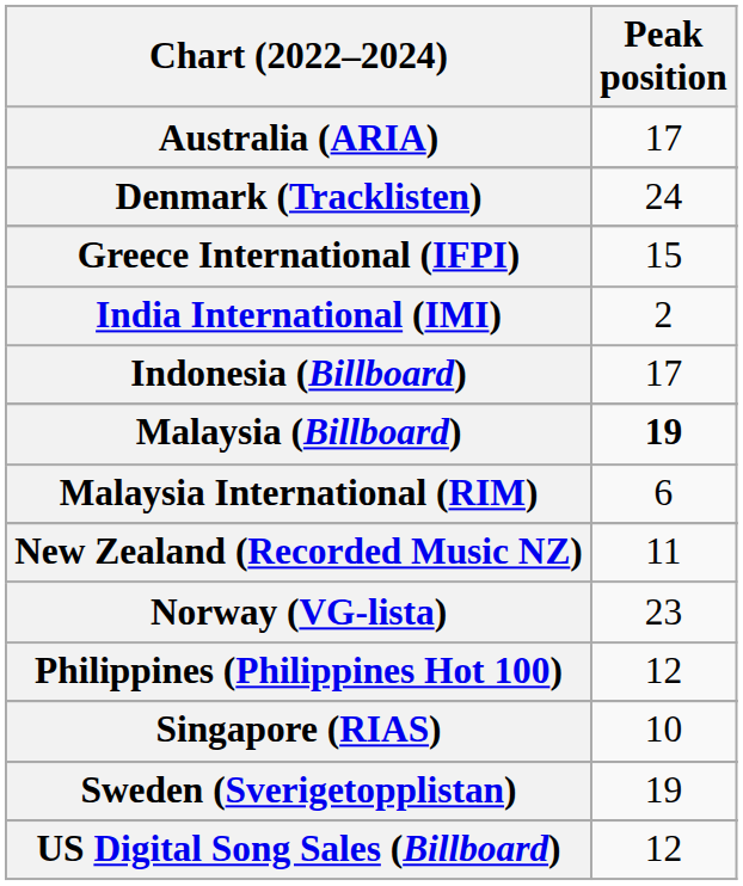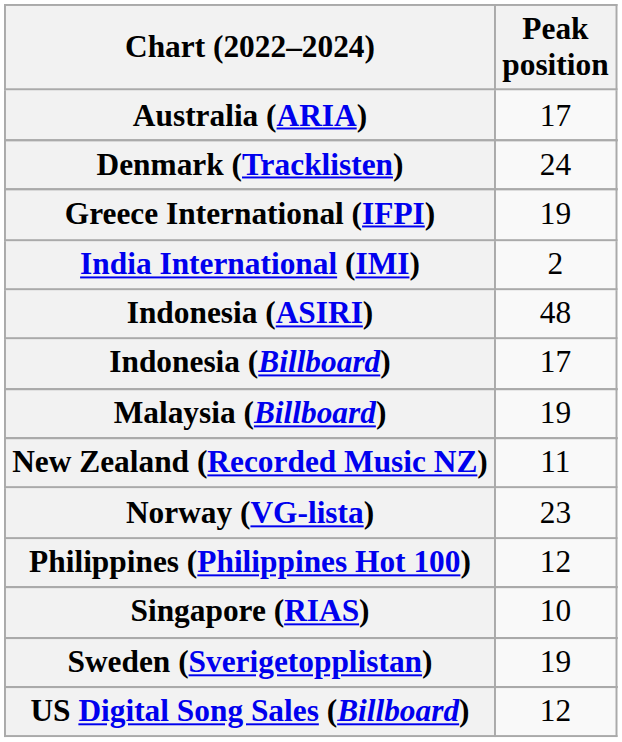Greece International (IFPI) | Peak position: 15 -> 19
+ row: Indonesia (ASIRI) | 48
Malaysia (Billboard) | Peak position: bold -> normal
- row: Malaysia International (RIM) | 6
